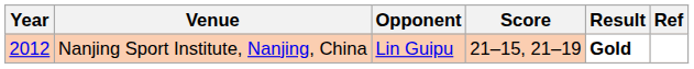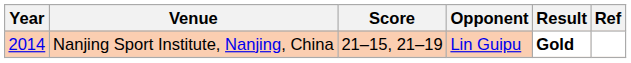columns swapped: Opponent <-> Score
Nanjing Sport Institute, Nanjing, China | Year: 2012 -> 2014
